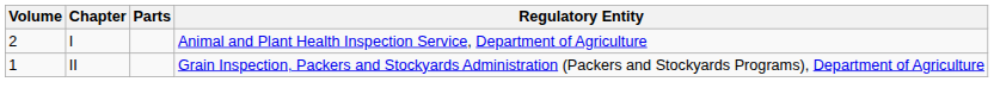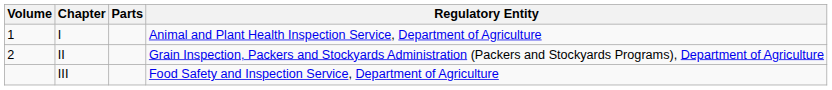I | Volume: 2 -> 1
II | Volume: 1 -> 2
+ row: III | Food Safety and Inspection Service, Department of Agriculture
